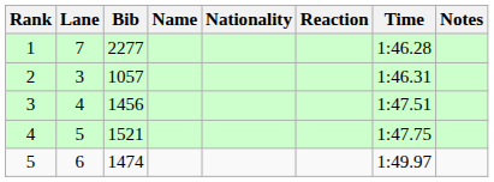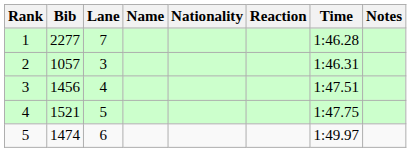columns swapped: Lane <-> Bib
